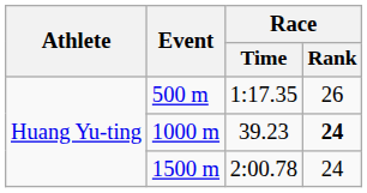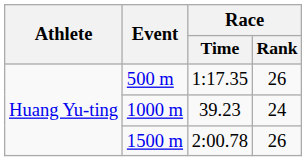1000 m | Race / Rank: bold -> normal
1500 m | Race / Rank: 24 -> 26
